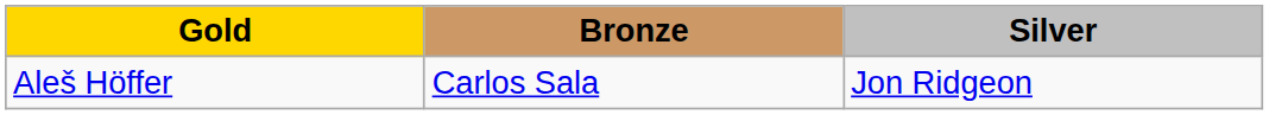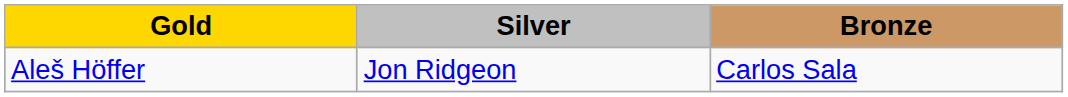columns swapped: Silver <-> Bronze
